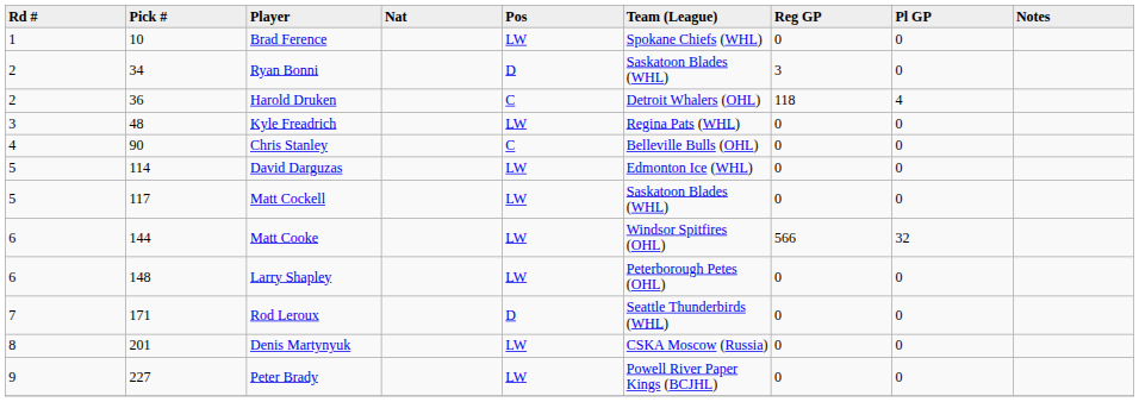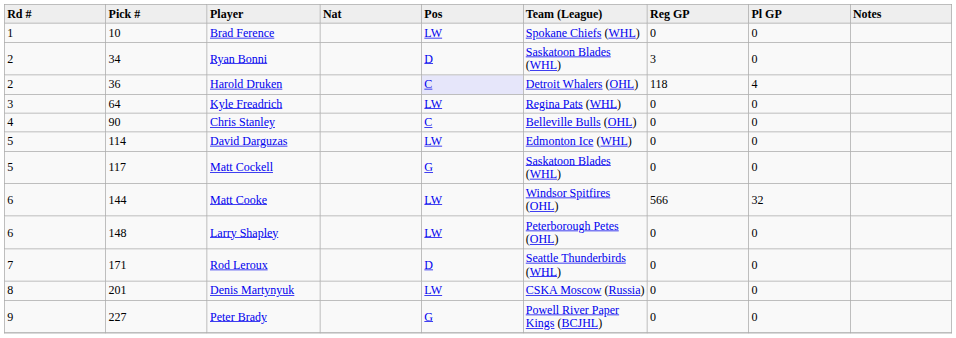Harold Druken | Pos: no background -> lavender background
Kyle Freadrich | Pick #: 48 -> 64
Matt Cockell | Pos: LW -> G
Peter Brady | Pos: LW -> G
